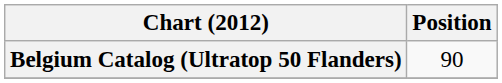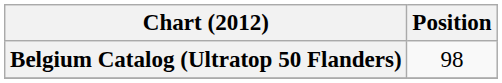Belgium Catalog (Ultratop 50 Flanders) | Position: 90 -> 98
